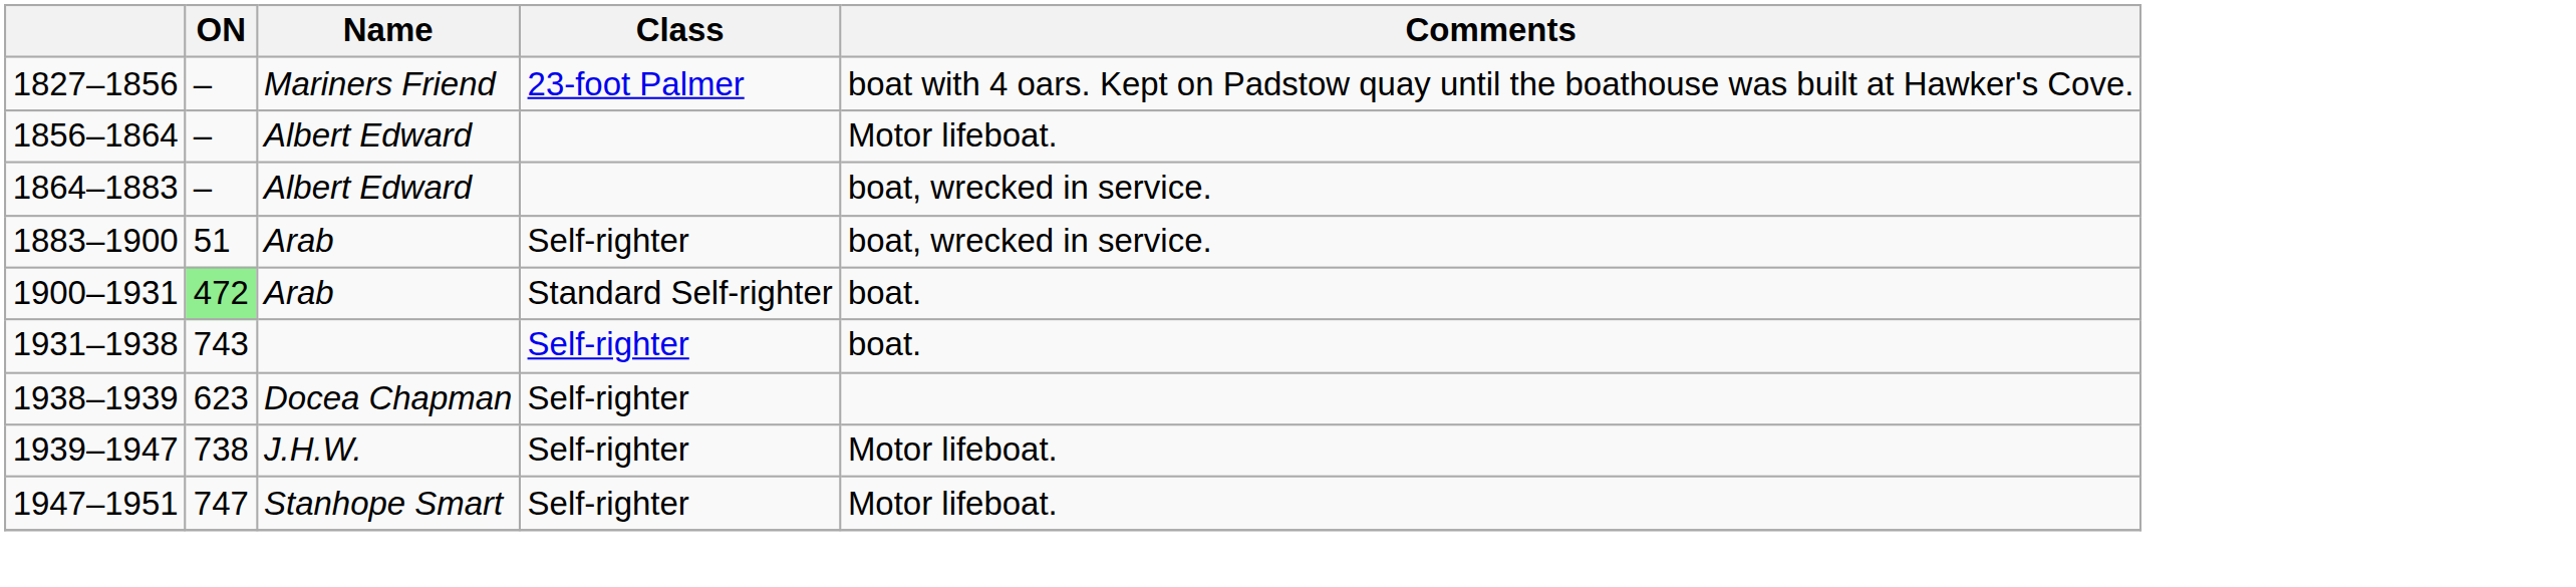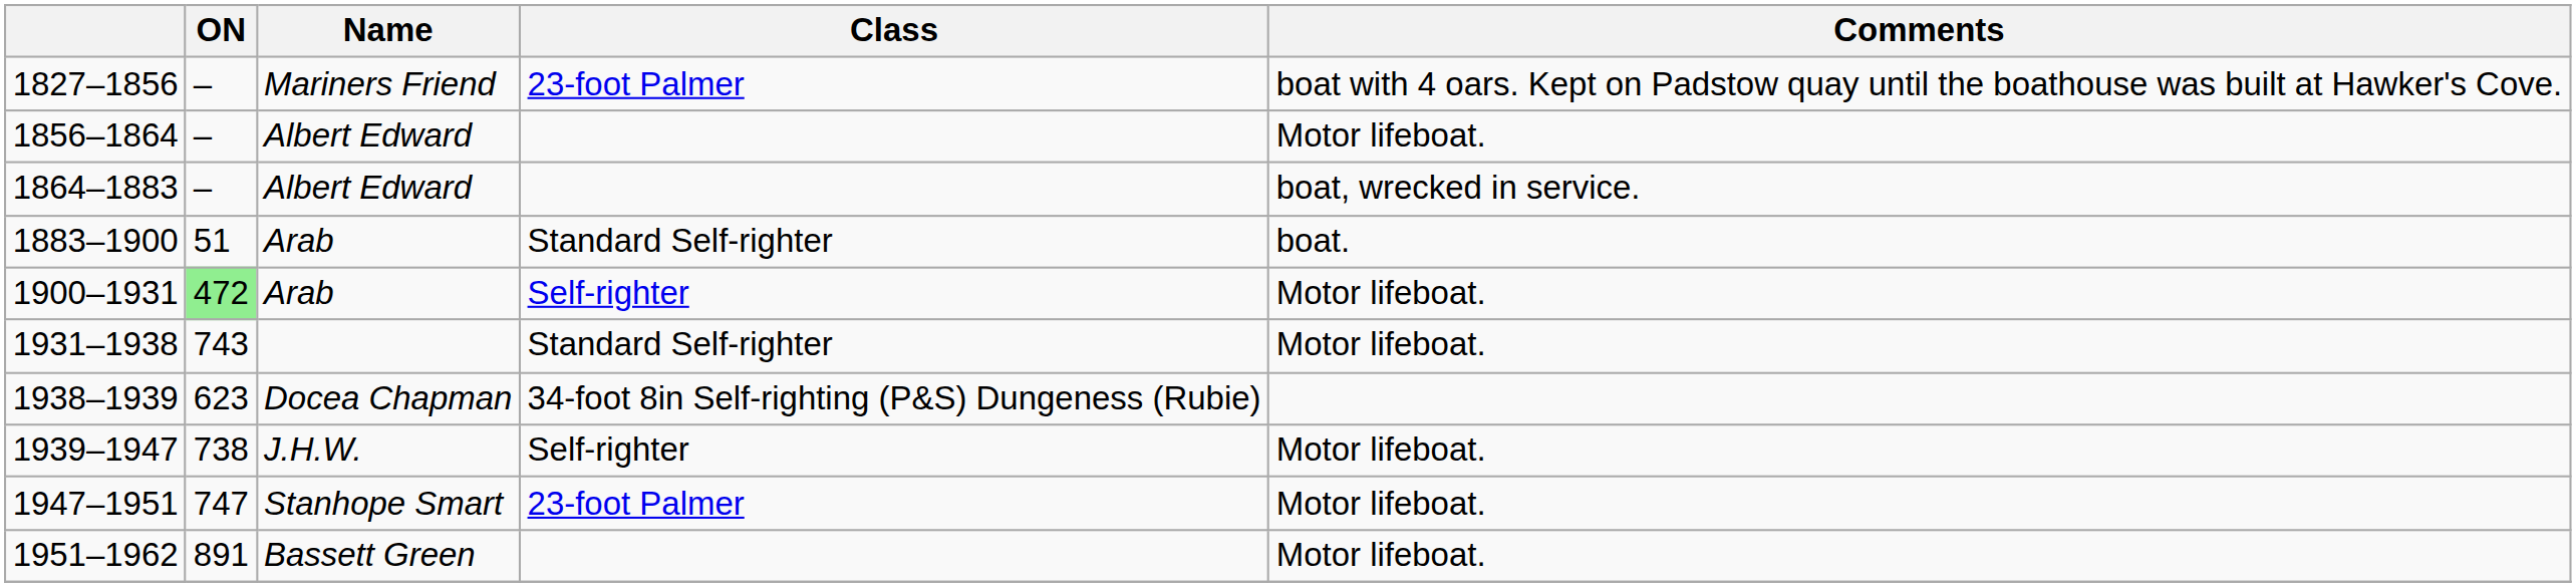1883–1900 | Class: Self-righter -> Standard Self-righter
1883–1900 | Comments: boat, wrecked in service. -> boat.
1900–1931 | Class: Standard Self-righter -> Self-righter
1900–1931 | Comments: boat. -> Motor lifeboat.
1931–1938 | Class: Self-righter -> Standard Self-righter
1931–1938 | Comments: boat. -> Motor lifeboat.
1938–1939 | Class: Self-righter -> 34-foot 8in Self-righting (P&S) Dungeness (Rubie)
1947–1951 | Class: Self-righter -> 23-foot Palmer
+ row: 1951–1962 | 891 | Bassett Green | Motor lifeboat.
